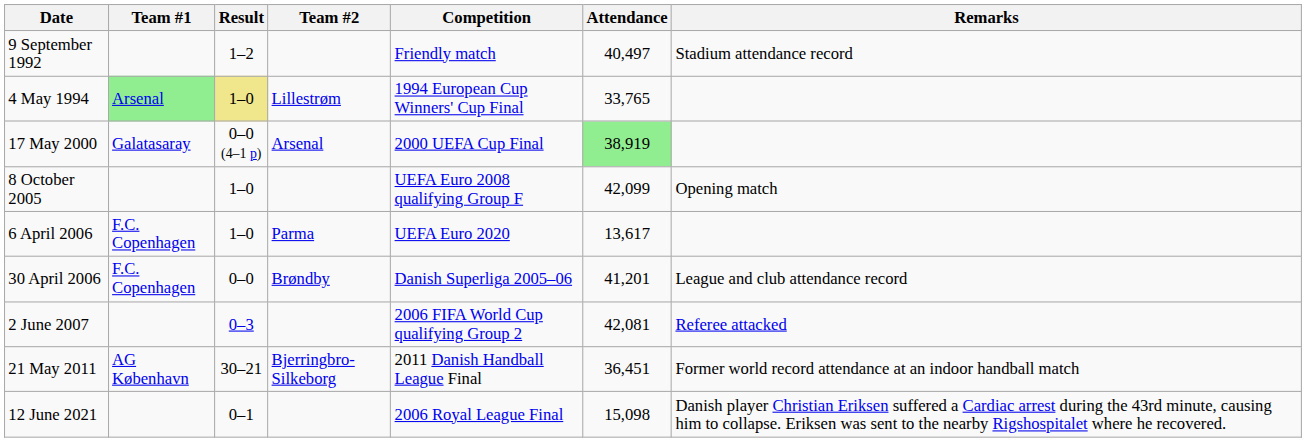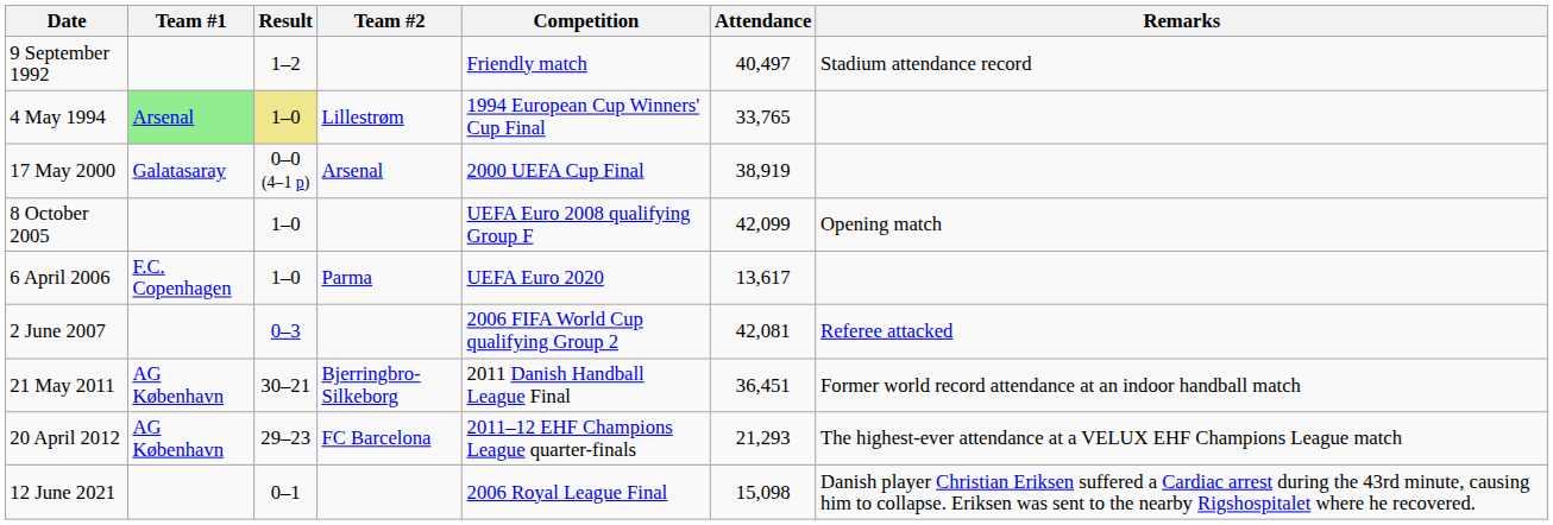17 May 2000 | Attendance: lightgreen background -> no background
- row: 30 April 2006 | F.C. Copenhagen | 0–0 | Brøndby | Danish Superliga 2005–06 | 41,201 | League and club attendance record
+ row: 20 April 2012 | AG København | 29–23 | FC Barcelona | 2011–12 EHF Champions League quarter-finals | 21,293 | The highest-ever attendance at a VELUX EHF Champions League match
